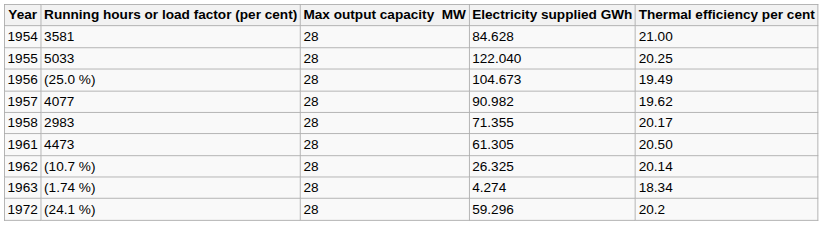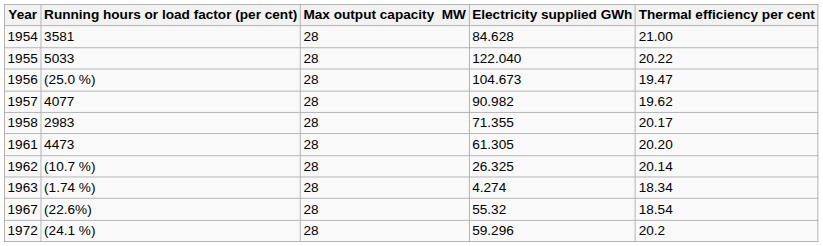1955 | Thermal efficiency per cent: 20.25 -> 20.22
1956 | Thermal efficiency per cent: 19.49 -> 19.47
1961 | Thermal efficiency per cent: 20.50 -> 20.20
+ row: 1967 | (22.6%) | 28 | 55.32 | 18.54
